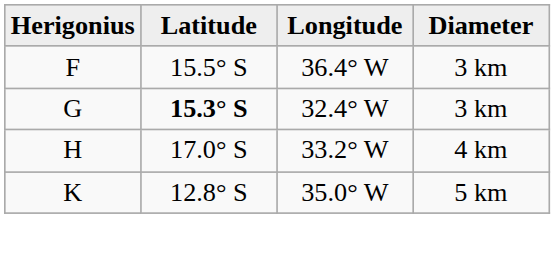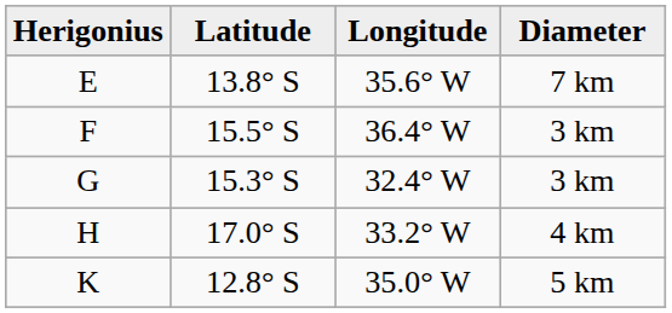+ row: E | 13.8° S | 35.6° W | 7 km
G | Latitude: bold -> normal
